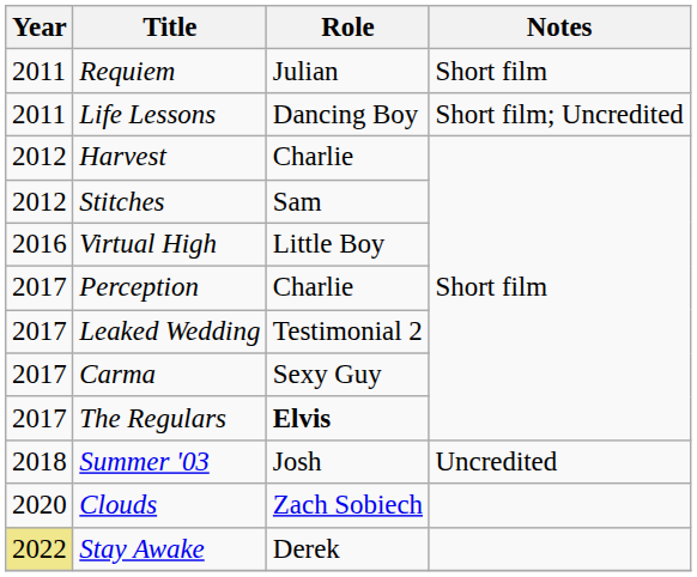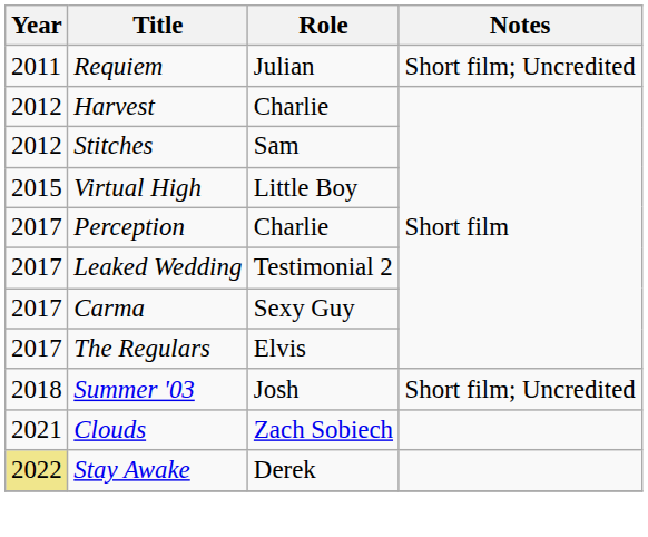Requiem | Notes: Short film -> Short film; Uncredited
- row: 2011 | Life Lessons | Dancing Boy | Short film; Uncredited
Virtual High | Year: 2016 -> 2015
The Regulars | Role: bold -> normal
Summer '03 | Notes: Uncredited -> Short film; Uncredited
Clouds | Year: 2020 -> 2021
